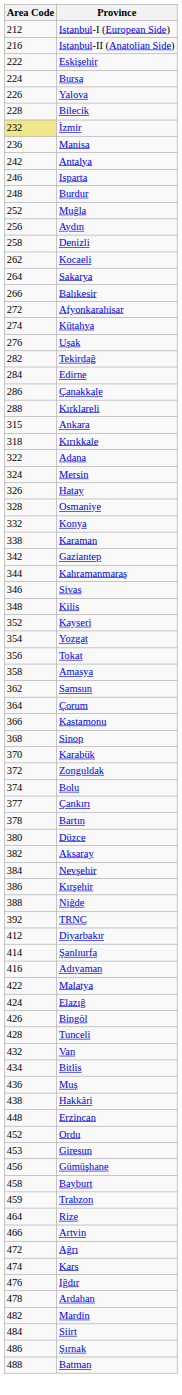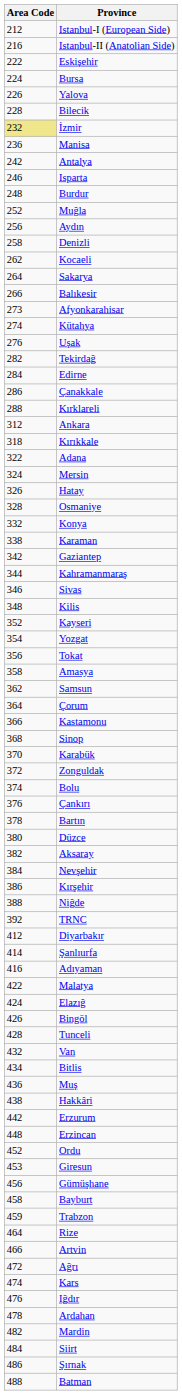Afyonkarahisar | Area Code: 272 -> 273
Ankara | Area Code: 315 -> 312
Çankırı | Area Code: 377 -> 376
+ row: 442 | Erzurum
